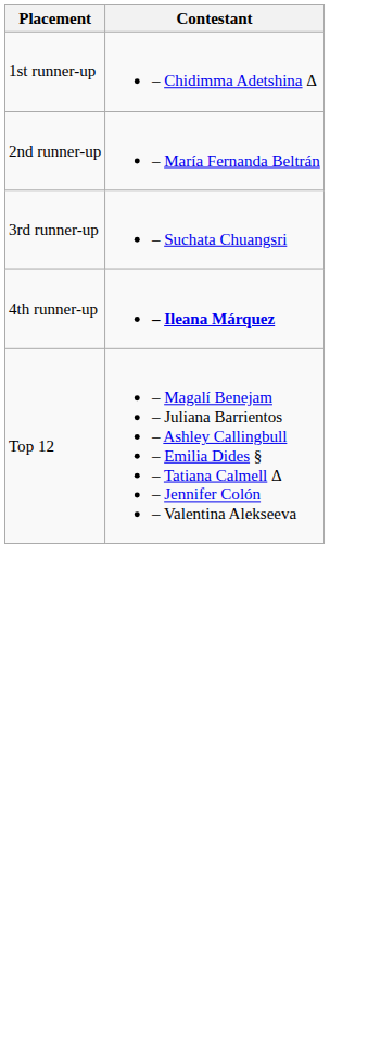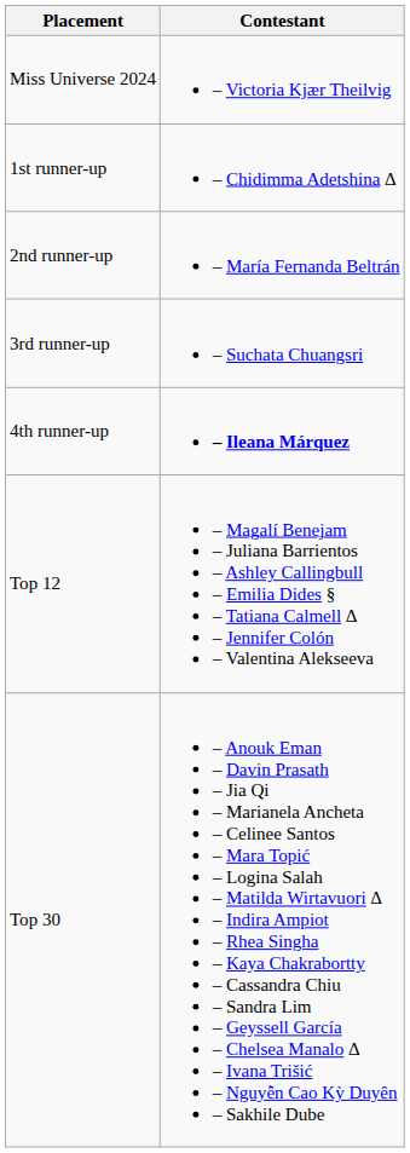+ row: Miss Universe 2024 | – Victoria Kjær Theilvig
+ row: Top 30 | – Anouk Eman – Davin Prasath – Jia Qi – Marianela Ancheta – Celinee Santos – Mara Topić – Logina Salah – Matilda Wirtavuori Δ – Indira Ampiot – Rhea Singha – Kaya Chakrabortty – Cassandra Chiu – Sandra Lim – Geyssell García – Chelsea Manalo Δ – Ivana Trišić – Nguyễn Cao Kỳ Duyên – Sakhile Dube
